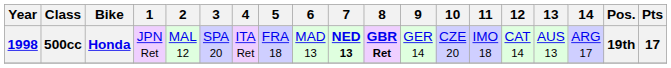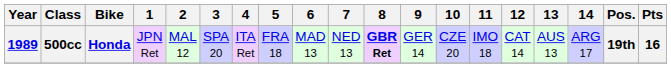500cc | Year: 1998 -> 1989
500cc | 7: bold -> normal
500cc | Pts: 17 -> 16
